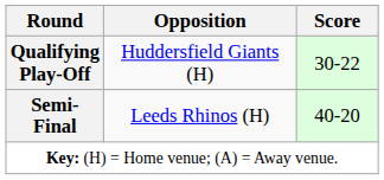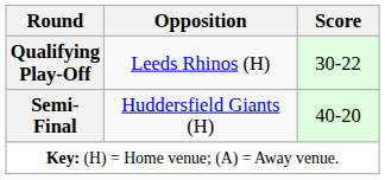Qualifying Play-Off | Opposition: Huddersfield Giants (H) -> Leeds Rhinos (H)
Semi-Final | Opposition: Leeds Rhinos (H) -> Huddersfield Giants (H)
